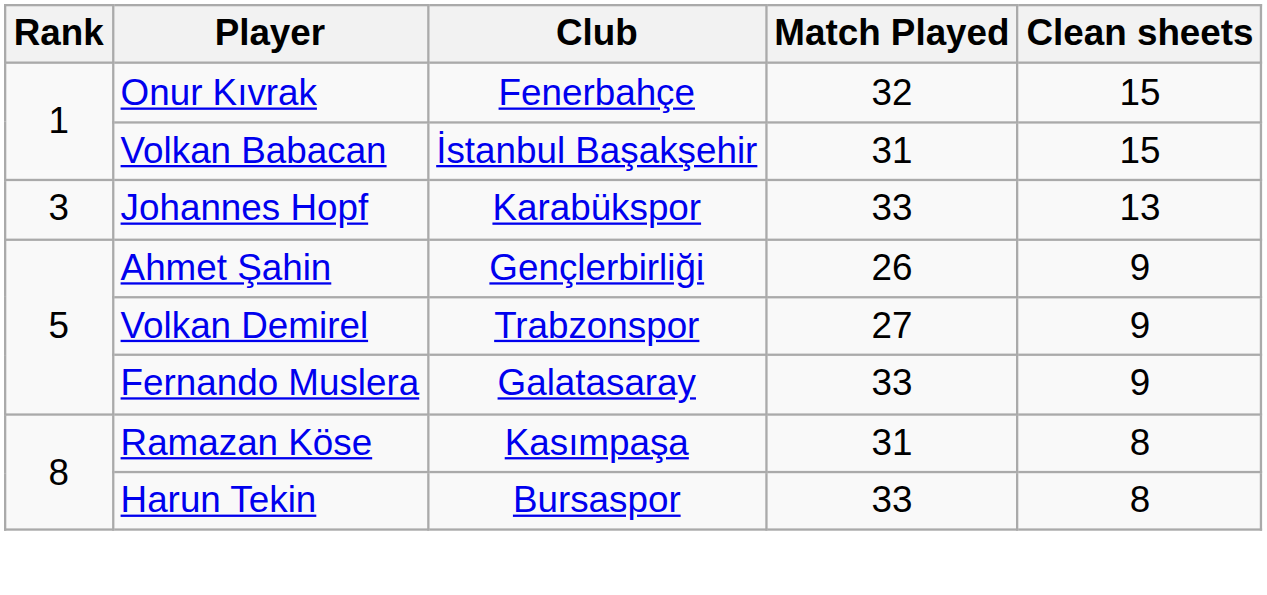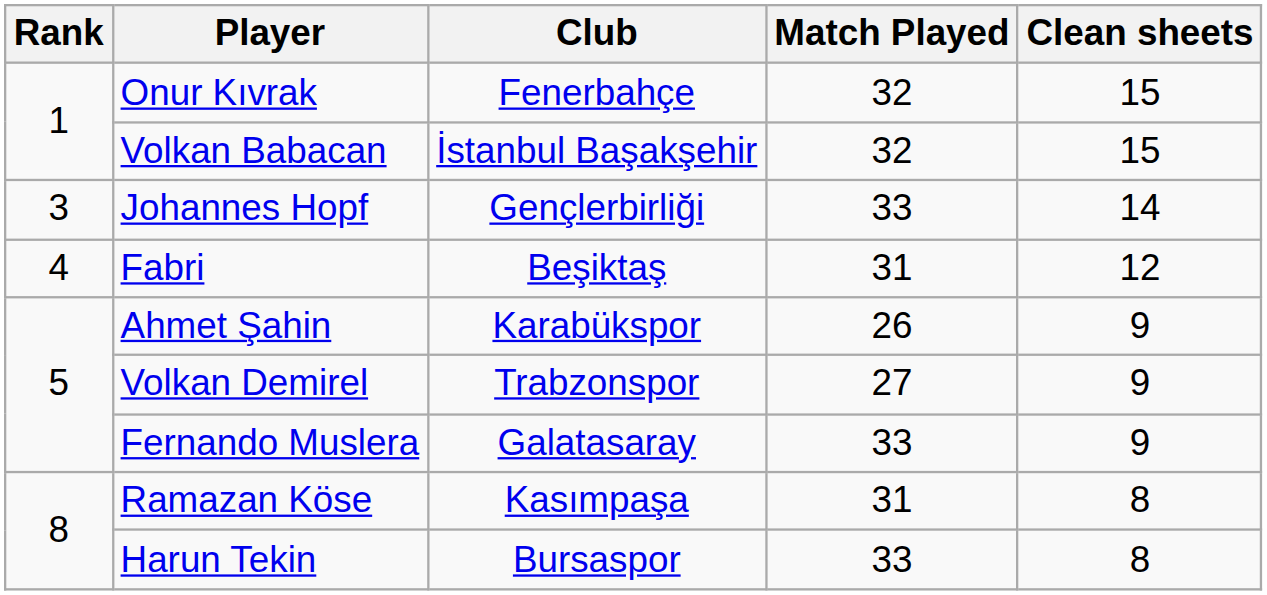Volkan Babacan | Match Played: 31 -> 32
Johannes Hopf | Club: Karabükspor -> Gençlerbirliği
Johannes Hopf | Clean sheets: 13 -> 14
+ row: 4 | Fabri | Beşiktaş | 31 | 12
Ahmet Şahin | Club: Gençlerbirliği -> Karabükspor
